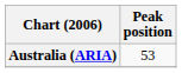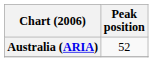Australia (ARIA) | Peak position: 53 -> 52
